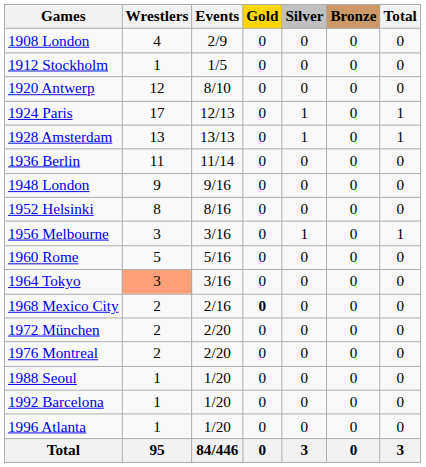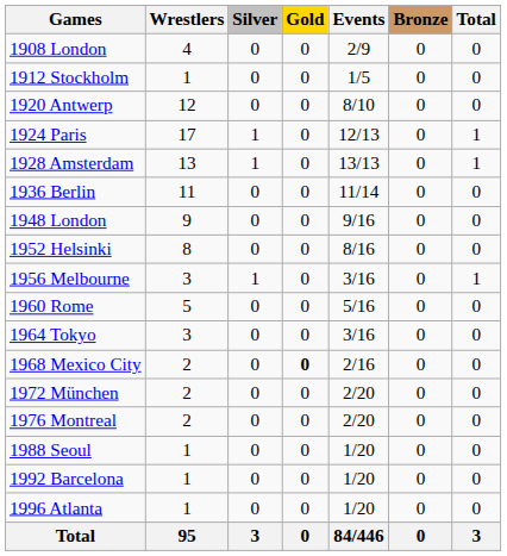columns swapped: Events <-> Silver
1964 Tokyo | Wrestlers: lightsalmon background -> no background
